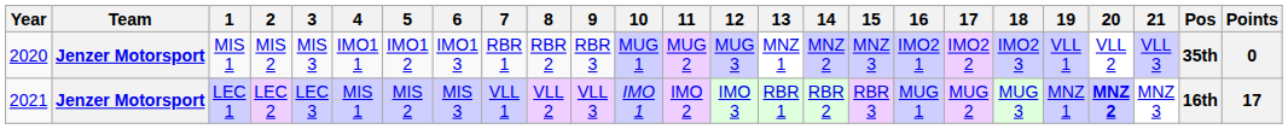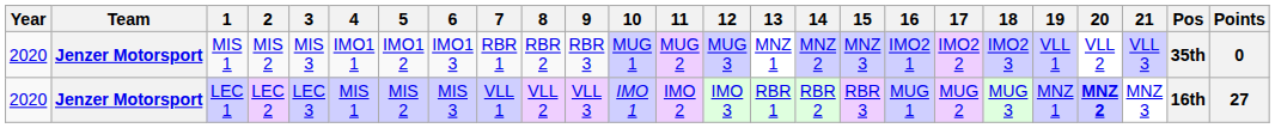LEC 1 | Year: 2021 -> 2020
LEC 1 | Points: 17 -> 27
